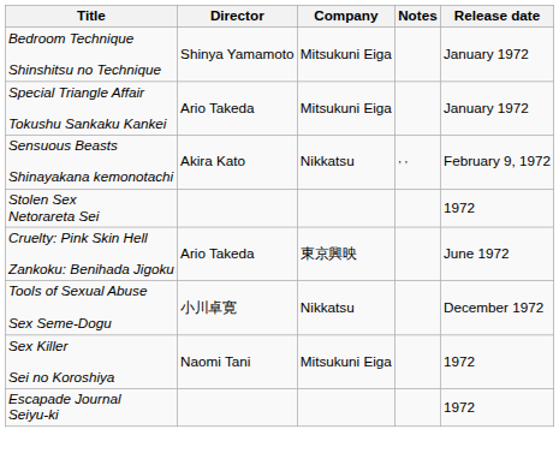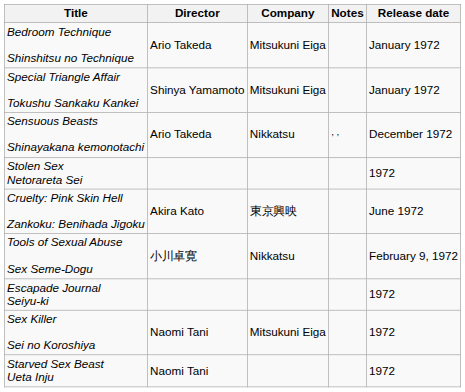Bedroom Technique Shinshitsu no Technique | Director: Shinya Yamamoto -> Ario Takeda
Special Triangle Affair Tokushu Sankaku Kankei | Director: Ario Takeda -> Shinya Yamamoto
Sensuous Beasts Shinayakana kemonotachi | Director: Akira Kato -> Ario Takeda
Sensuous Beasts Shinayakana kemonotachi | Release date: February 9, 1972 -> December 1972
Cruelty: Pink Skin Hell Zankoku: Benihada Jigoku | Director: Ario Takeda -> Akira Kato
Tools of Sexual Abuse Sex Seme-Dogu | Release date: December 1972 -> February 9, 1972
rows swapped: Escapade Journal Seiyu-ki <-> Sex Killer Sei no Koroshiya
+ row: Starved Sex Beast Ueta Inju | Naomi Tani | 1972
